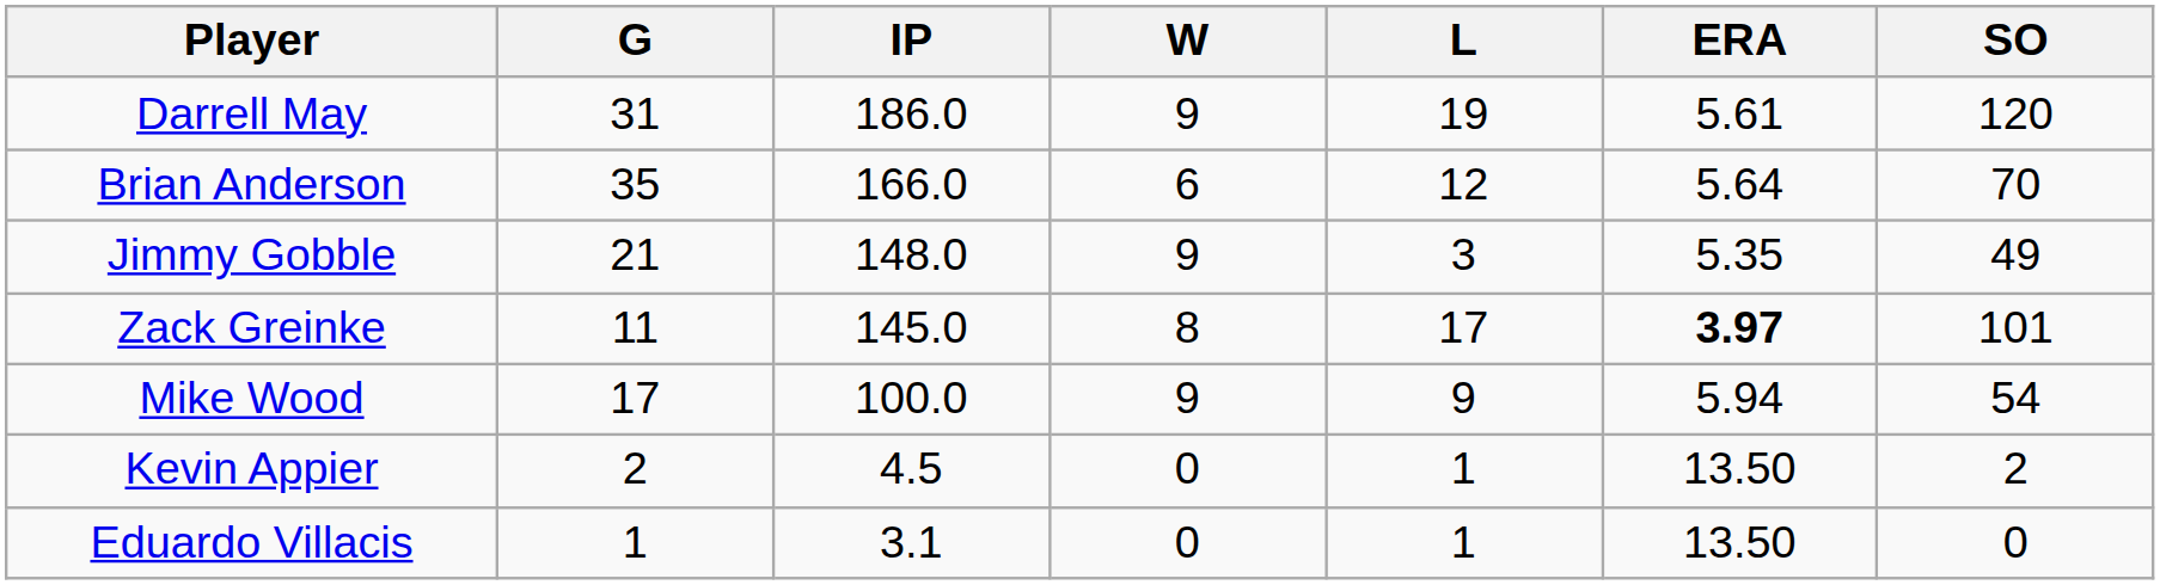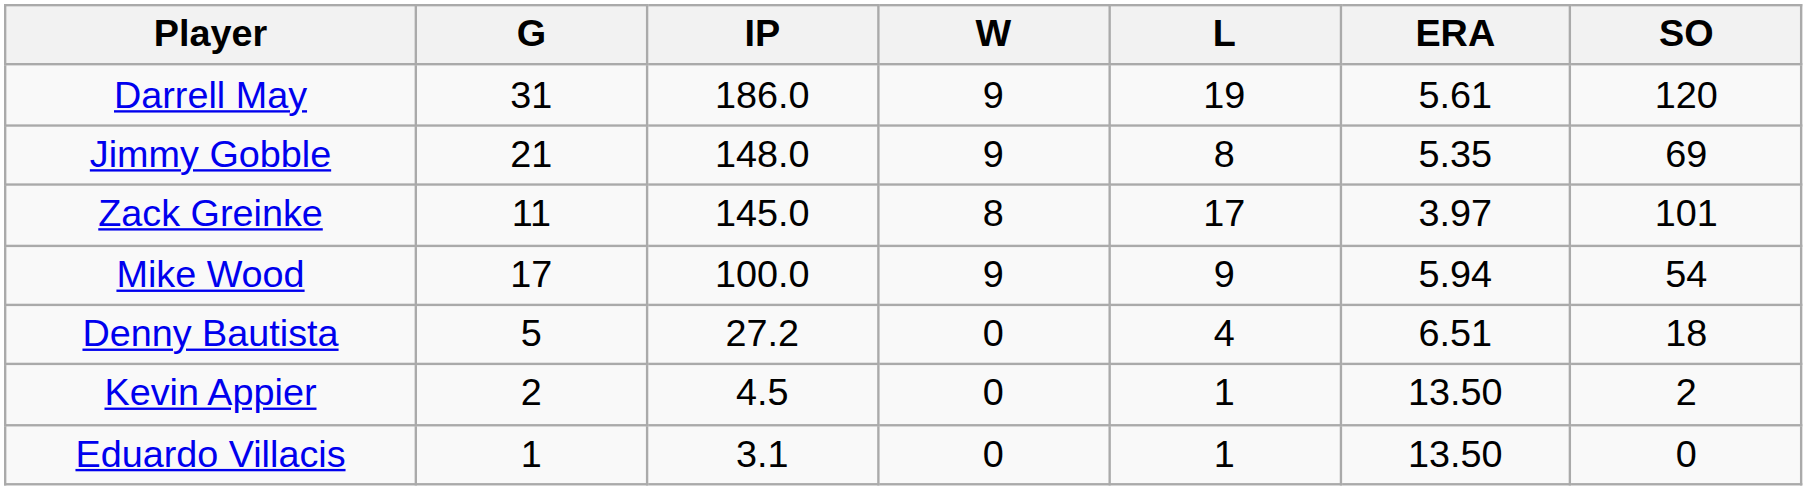- row: Brian Anderson | 35 | 166.0 | 6 | 12 | 5.64 | 70
Jimmy Gobble | L: 3 -> 8
Jimmy Gobble | SO: 49 -> 69
Zack Greinke | ERA: bold -> normal
+ row: Denny Bautista | 5 | 27.2 | 0 | 4 | 6.51 | 18
